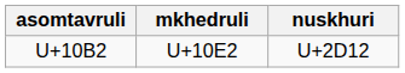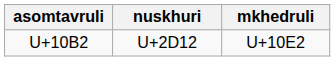columns swapped: nuskhuri <-> mkhedruli
